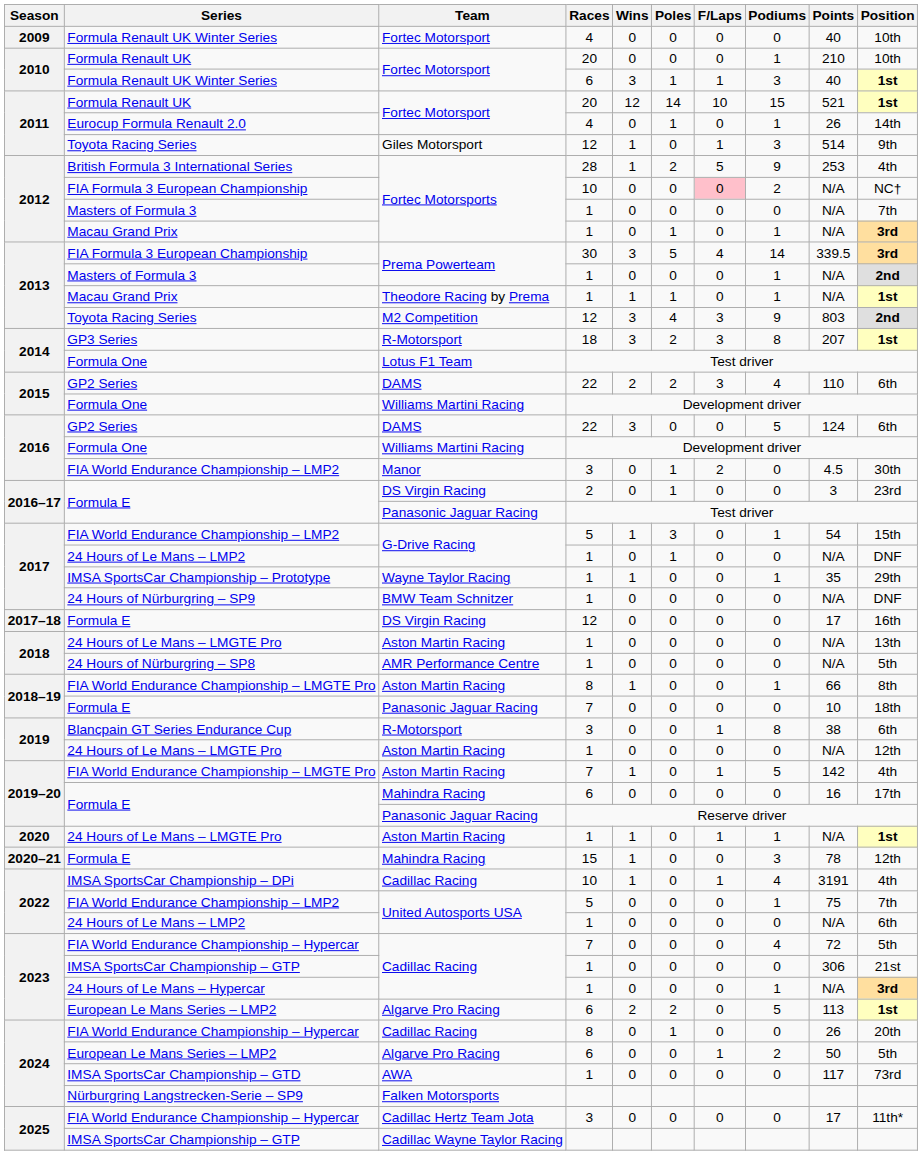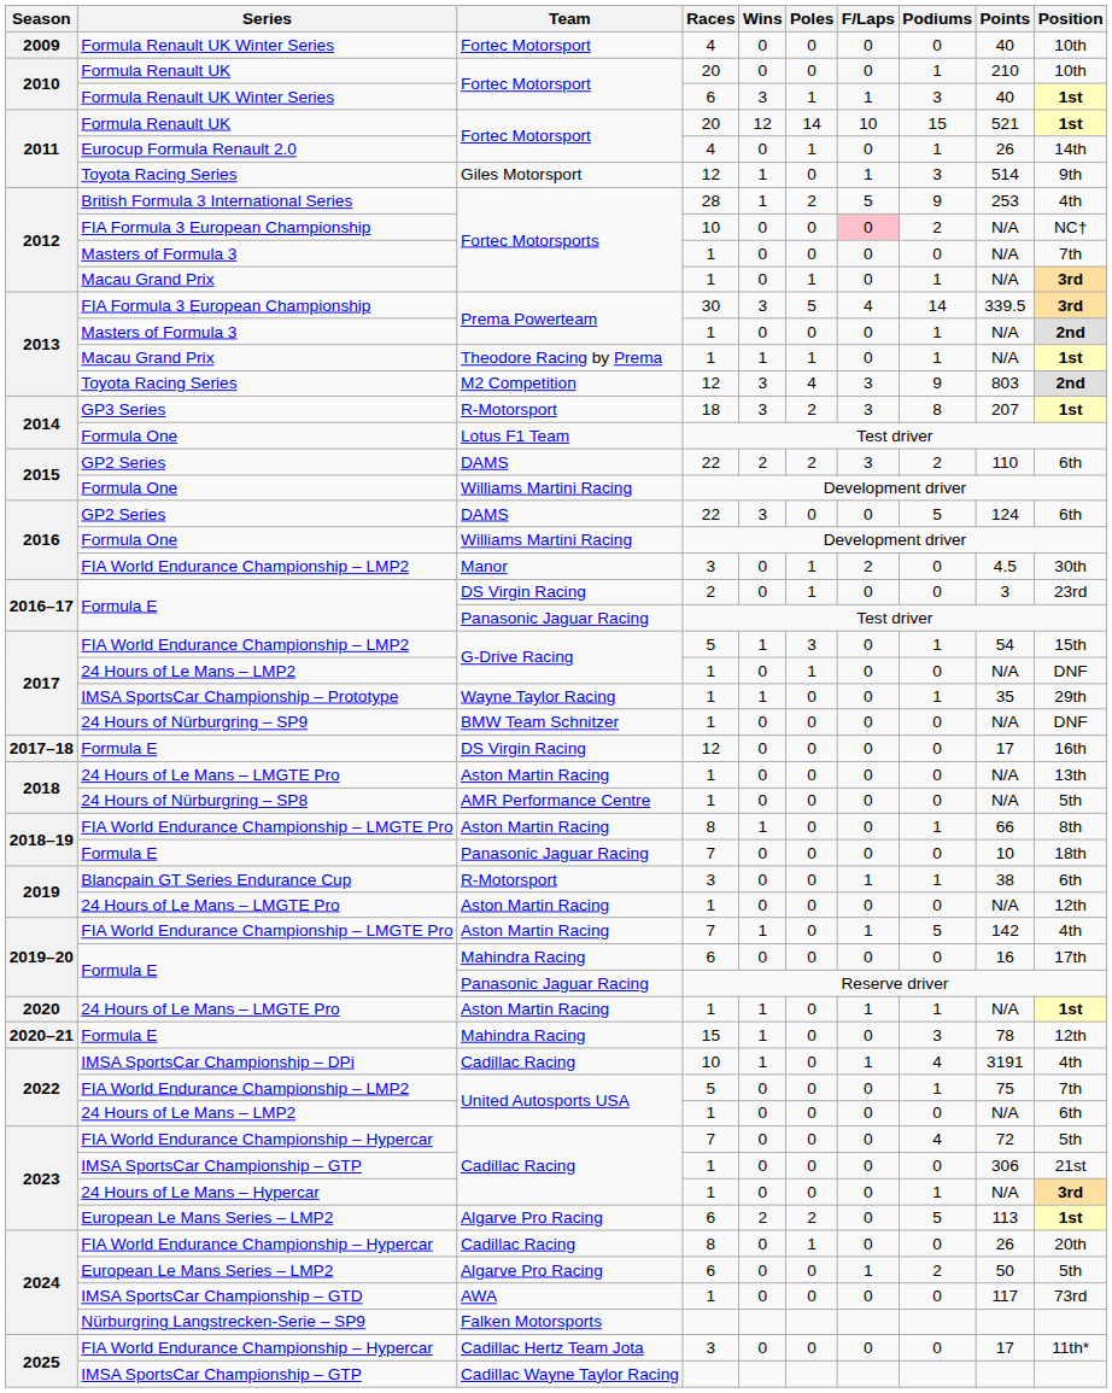2015 / GP2 Series | Podiums: 4 -> 2
Blancpain GT Series Endurance Cup | Podiums: 8 -> 1
